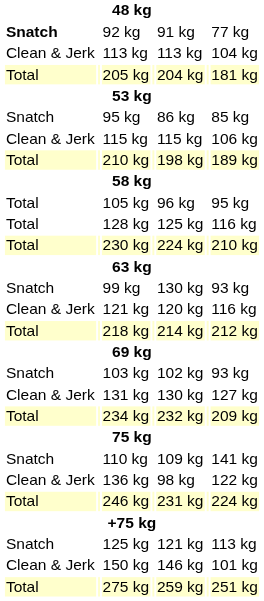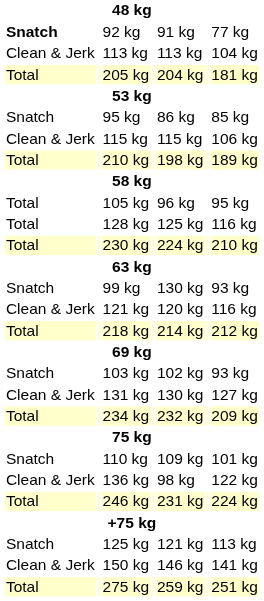110 kg | column 7: 141 kg -> 101 kg
150 kg | column 7: 101 kg -> 141 kg
